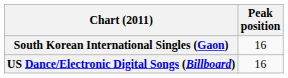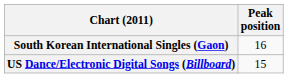US Dance/Electronic Digital Songs (Billboard) | Peak position: 16 -> 15
